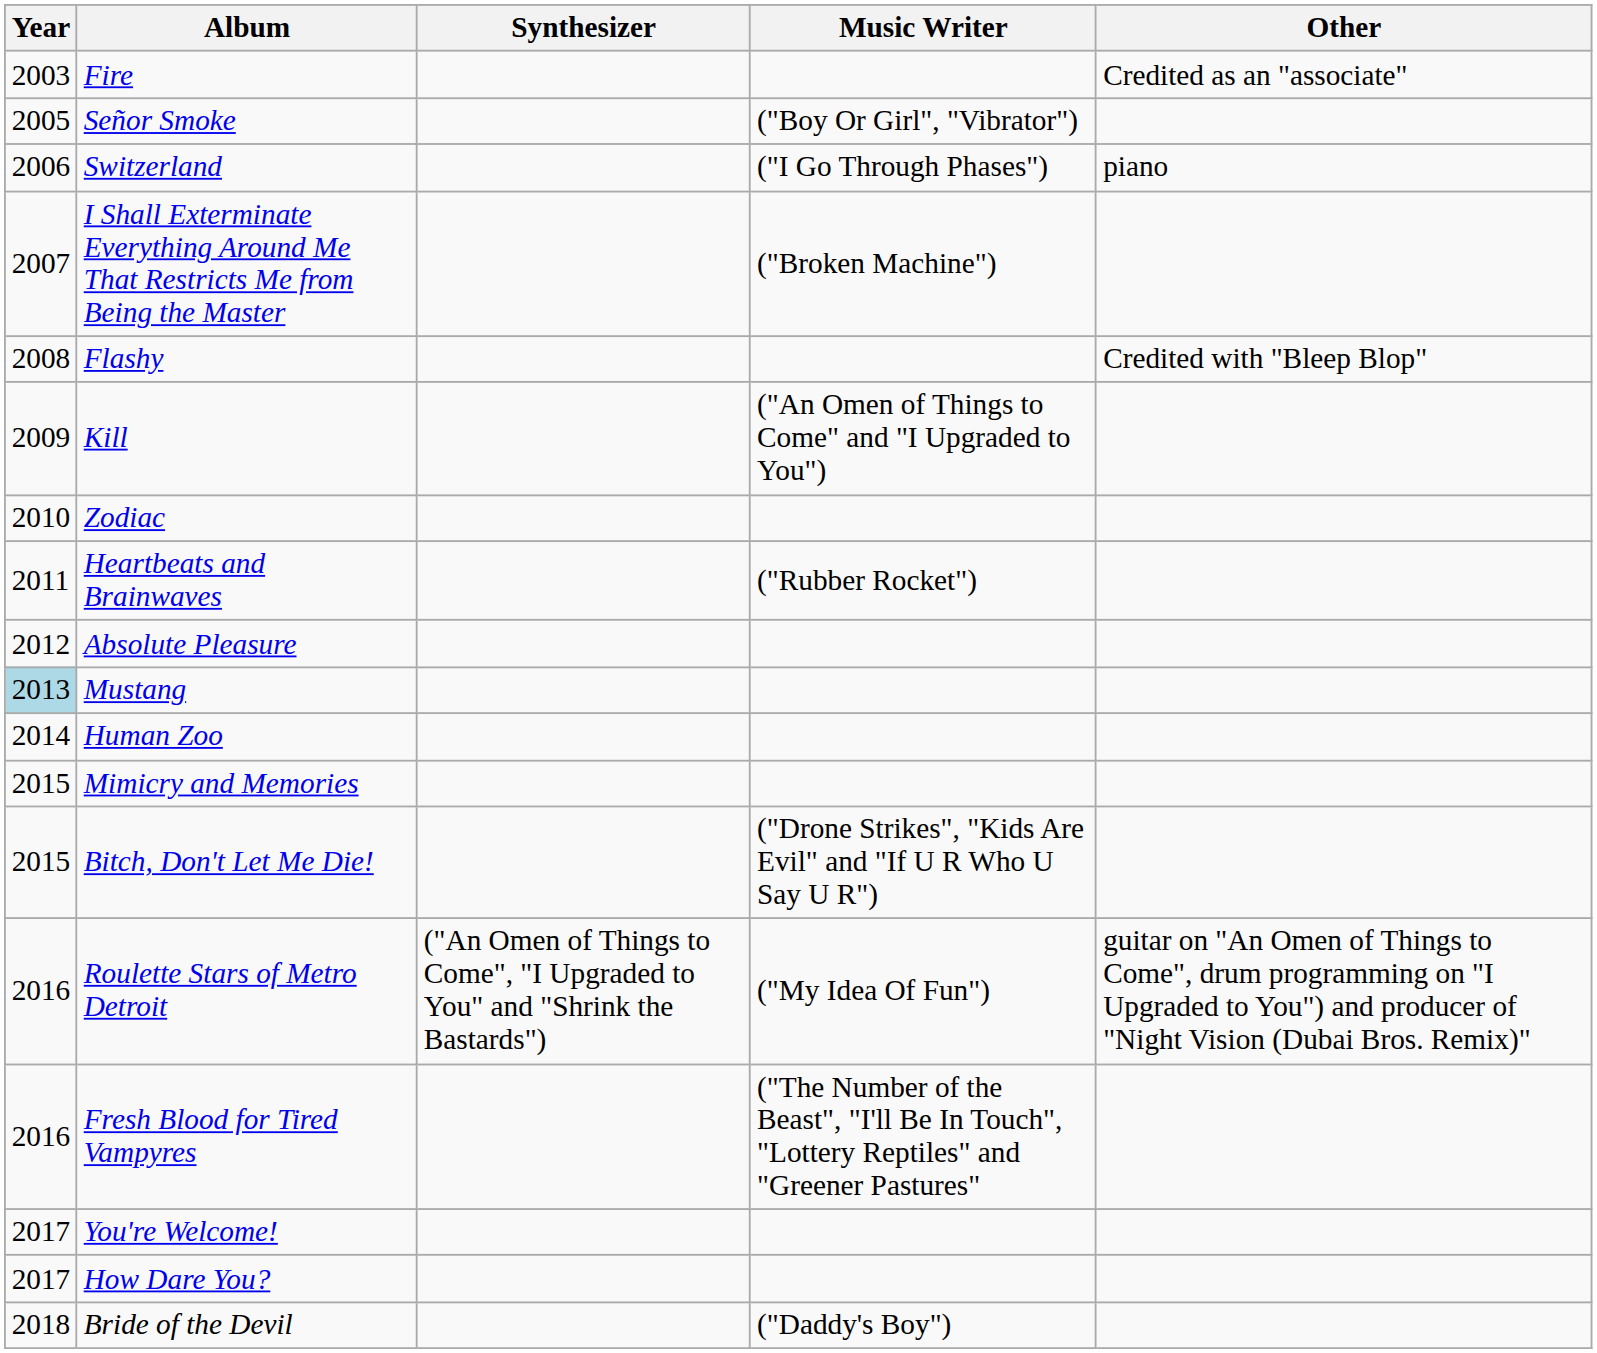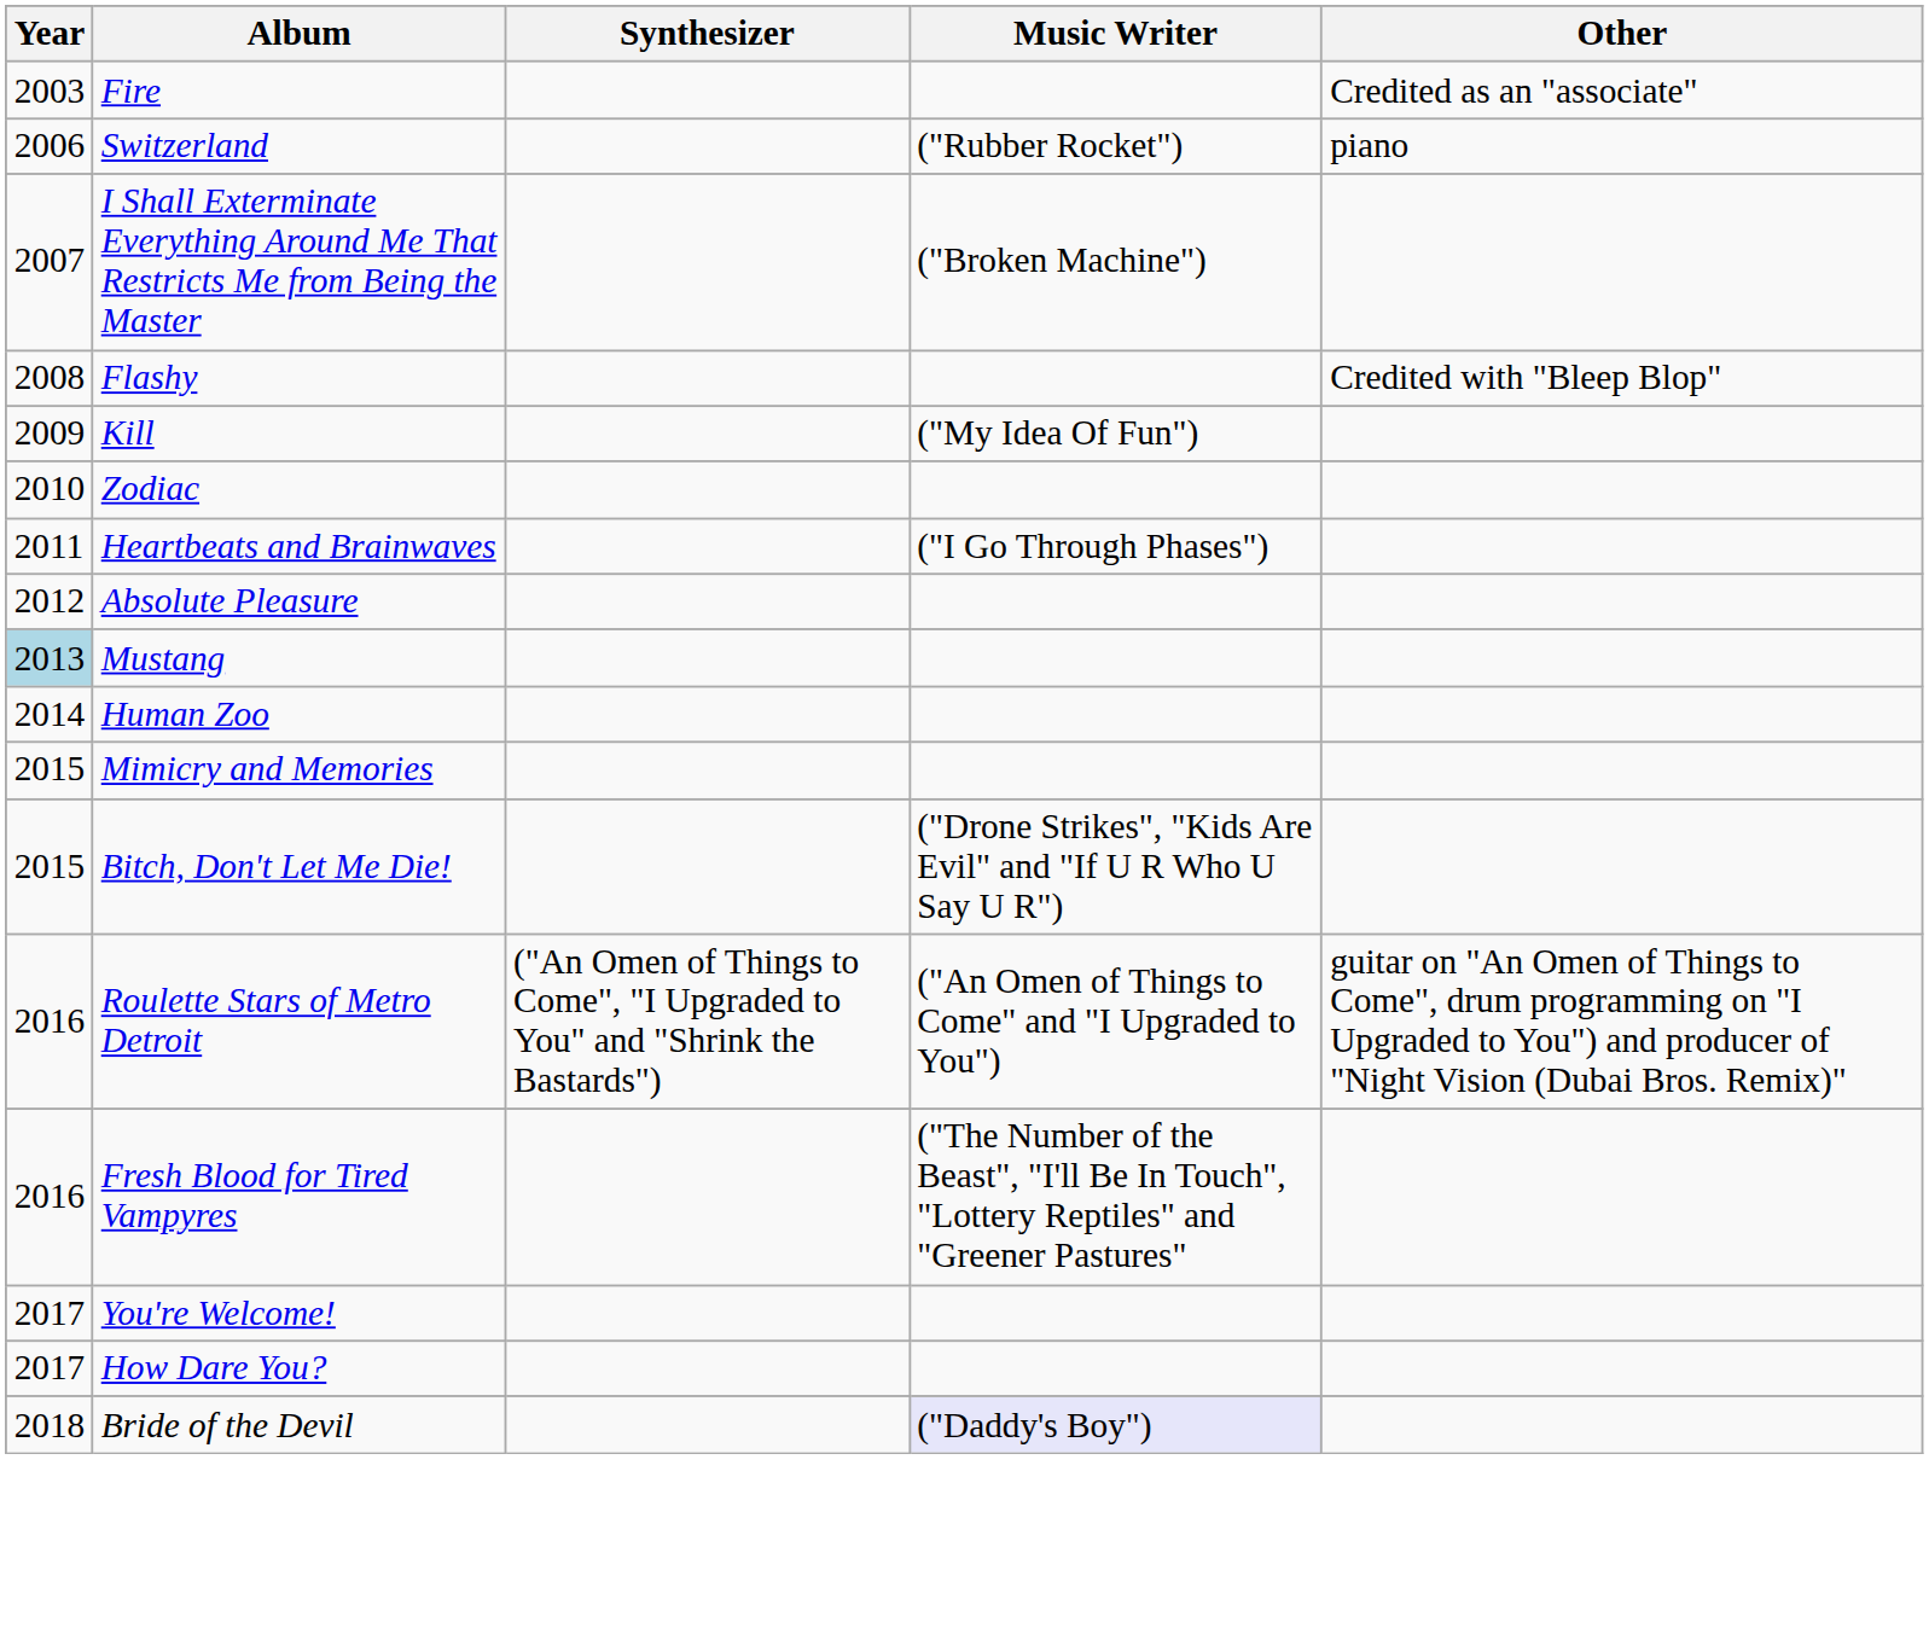- row: 2005 | Señor Smoke | ("Boy Or Girl", "Vibrator")
Switzerland | Music Writer: ("I Go Through Phases") -> ("Rubber Rocket")
Kill | Music Writer: ("An Omen of Things to Come" and "I Upgraded to You") -> ("My Idea Of Fun")
Heartbeats and Brainwaves | Music Writer: ("Rubber Rocket") -> ("I Go Through Phases")
Roulette Stars of Metro Detroit | Music Writer: ("My Idea Of Fun") -> ("An Omen of Things to Come" and "I Upgraded to You")
Bride of the Devil | Music Writer: no background -> lavender background
